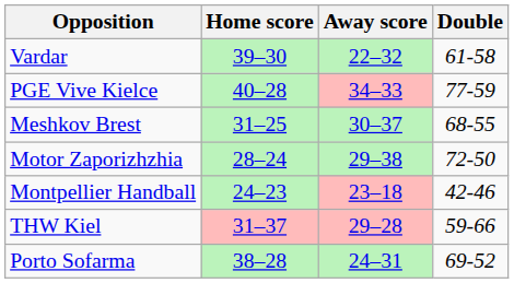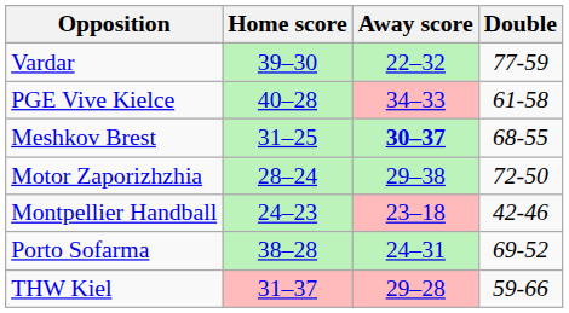Vardar | Double: 61-58 -> 77-59
PGE Vive Kielce | Double: 77-59 -> 61-58
Meshkov Brest | Away score: normal -> bold
rows swapped: Porto Sofarma <-> THW Kiel
